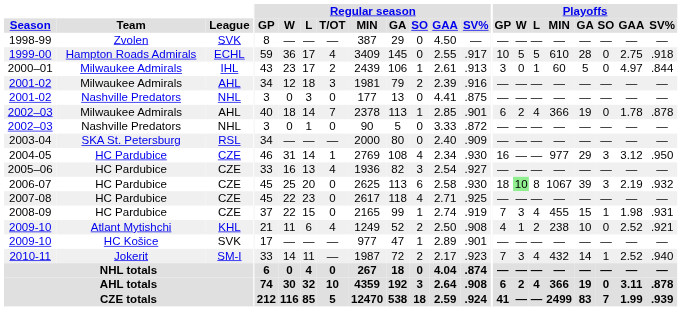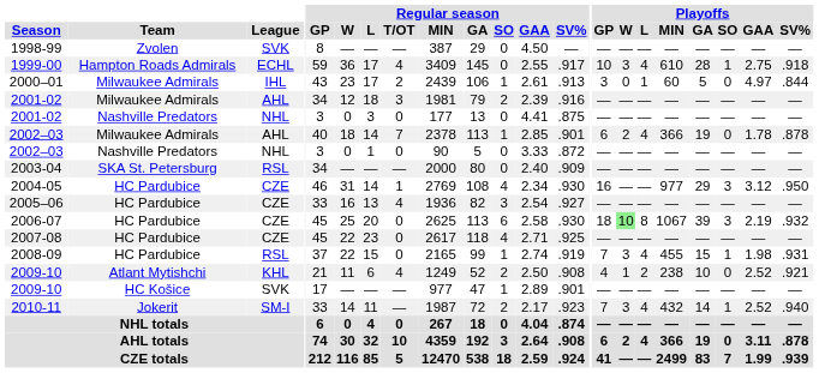1999-00 | Playoffs / W: 5 -> 3
1999-00 | Playoffs / L: 5 -> 4
1999-00 | Playoffs / SO: 0 -> 1
2008-09 | League: CZE -> RSL
